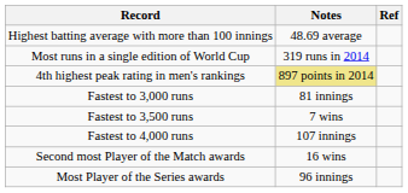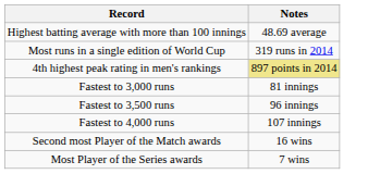- column: Ref
Fastest to 3,500 runs | Notes: 7 wins -> 96 innings
Most Player of the Series awards | Notes: 96 innings -> 7 wins
